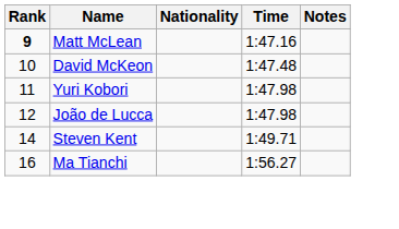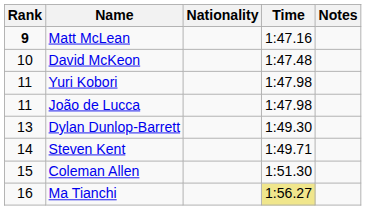João de Lucca | Rank: 12 -> 11
+ row: 13 | Dylan Dunlop-Barrett | 1:49.30
+ row: 15 | Coleman Allen | 1:51.30
Ma Tianchi | Time: no background -> khaki background
